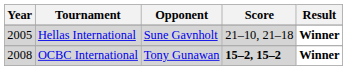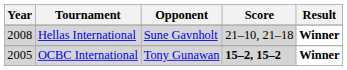Hellas International | Year: 2005 -> 2008
OCBC International | Year: 2008 -> 2005
